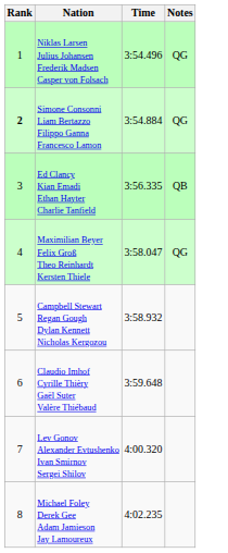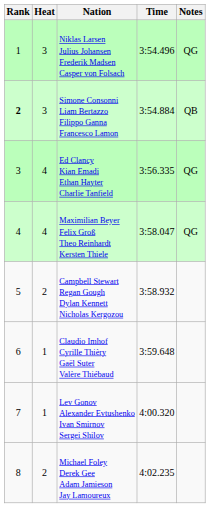+ column: Heat | 3 | 3 | 4 | 4 | 2 | 1 | 1 | 2
Simone Consonni Liam Bertazzo Filippo Ganna Francesco Lamon | Notes: QG -> QB
Ed Clancy Kian Emadi Ethan Hayter Charlie Tanfield | Notes: QB -> QG
